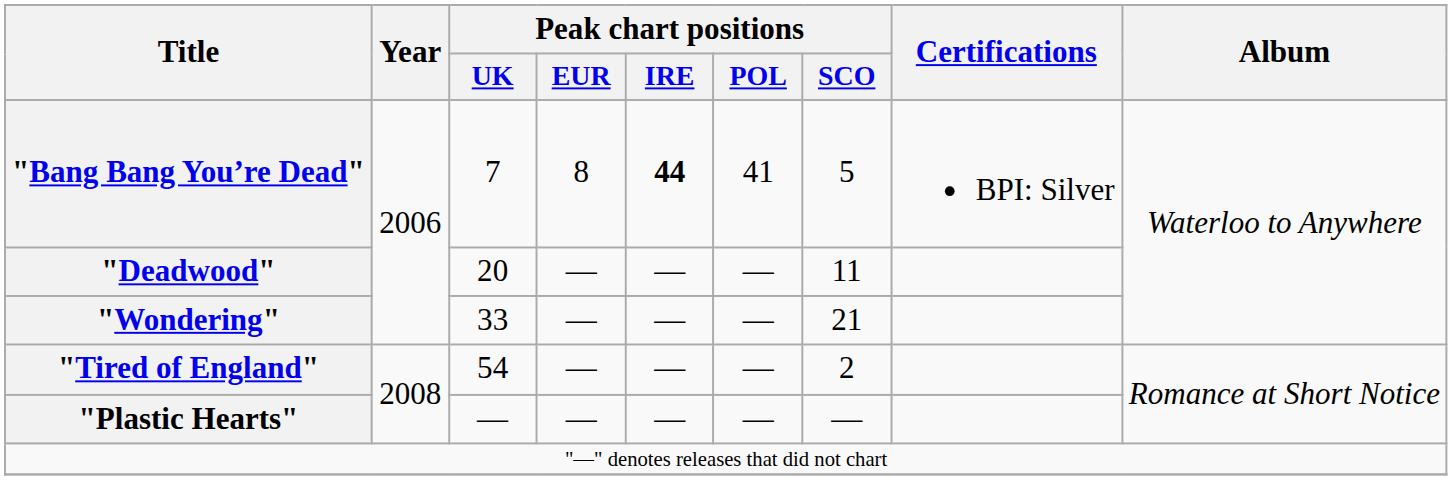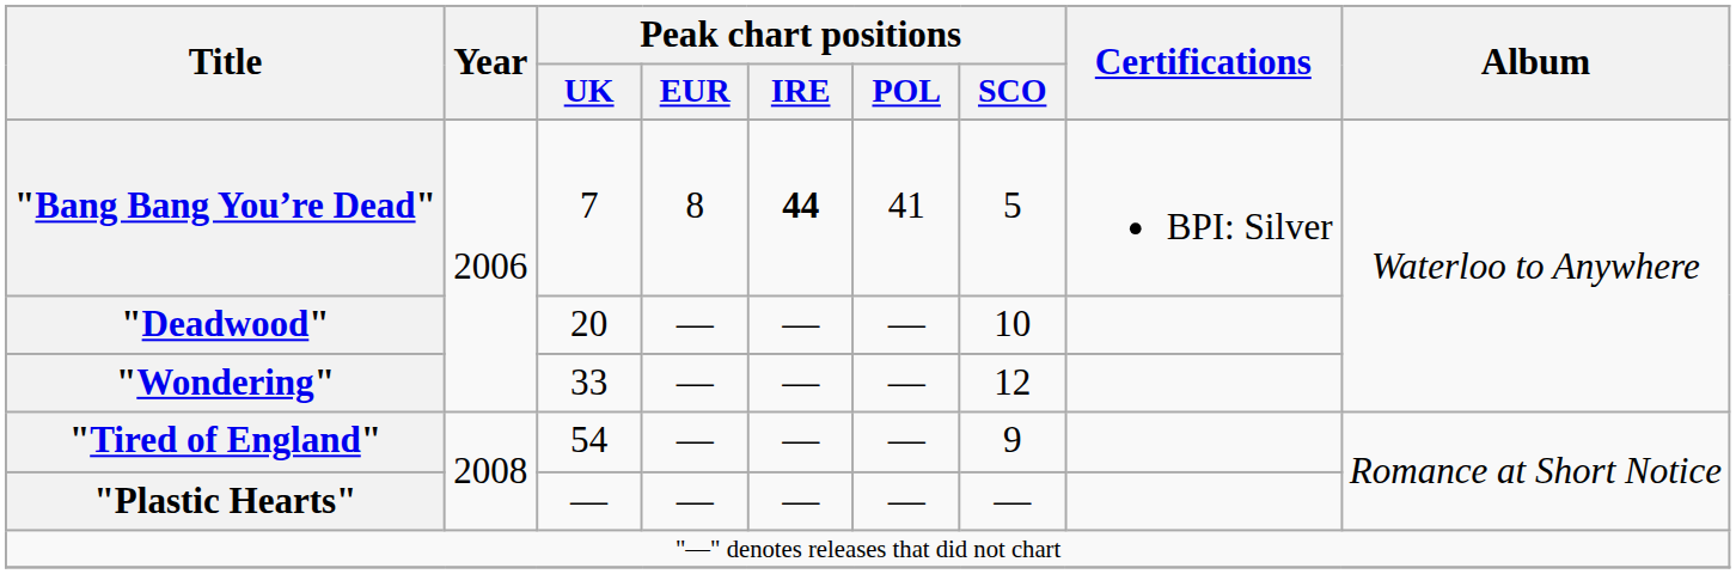"Deadwood" | Peak chart positions / SCO: 11 -> 10
"Wondering" | Peak chart positions / SCO: 21 -> 12
"Tired of England" | Peak chart positions / SCO: 2 -> 9
